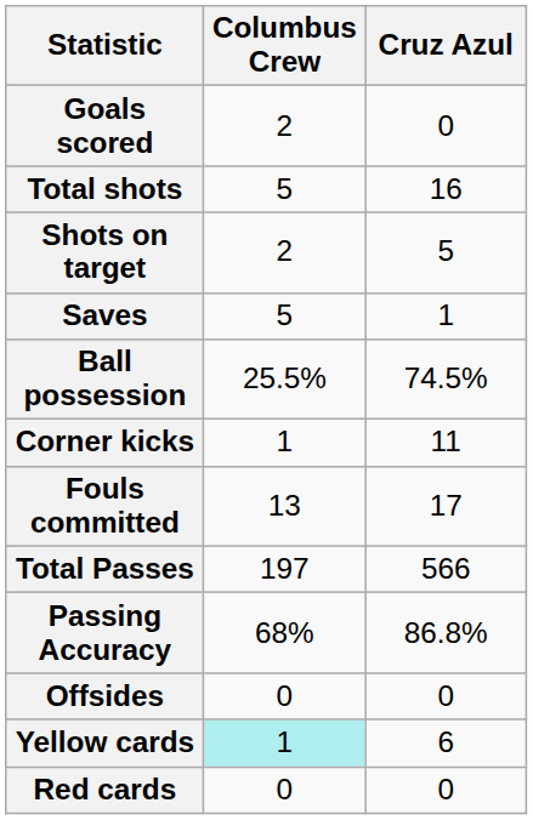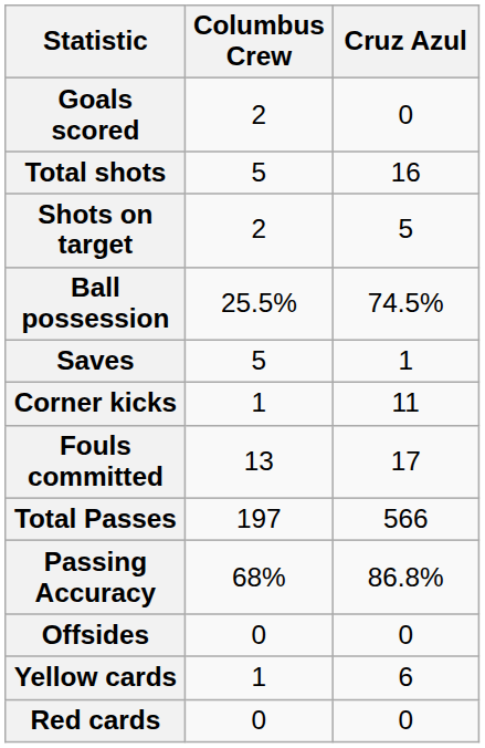rows swapped: Saves <-> Ball possession
Yellow cards | Columbus Crew: paleturquoise background -> no background
